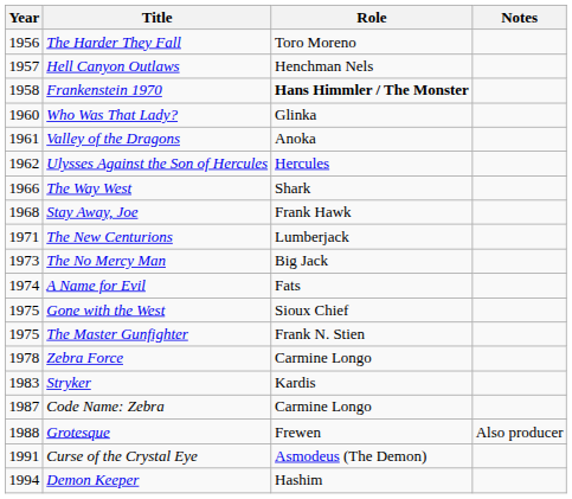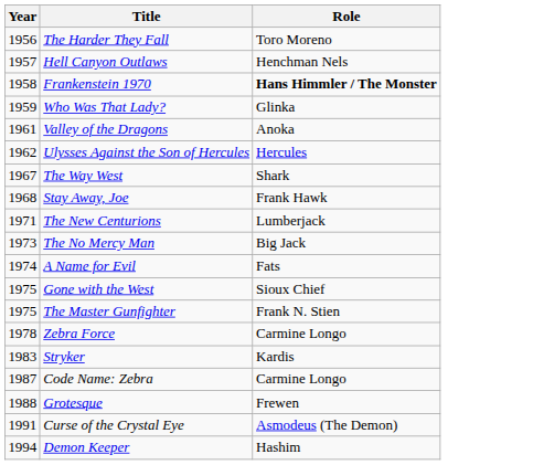- column: Notes | Also producer
Who Was That Lady? | Year: 1960 -> 1959
The Way West | Year: 1966 -> 1967
